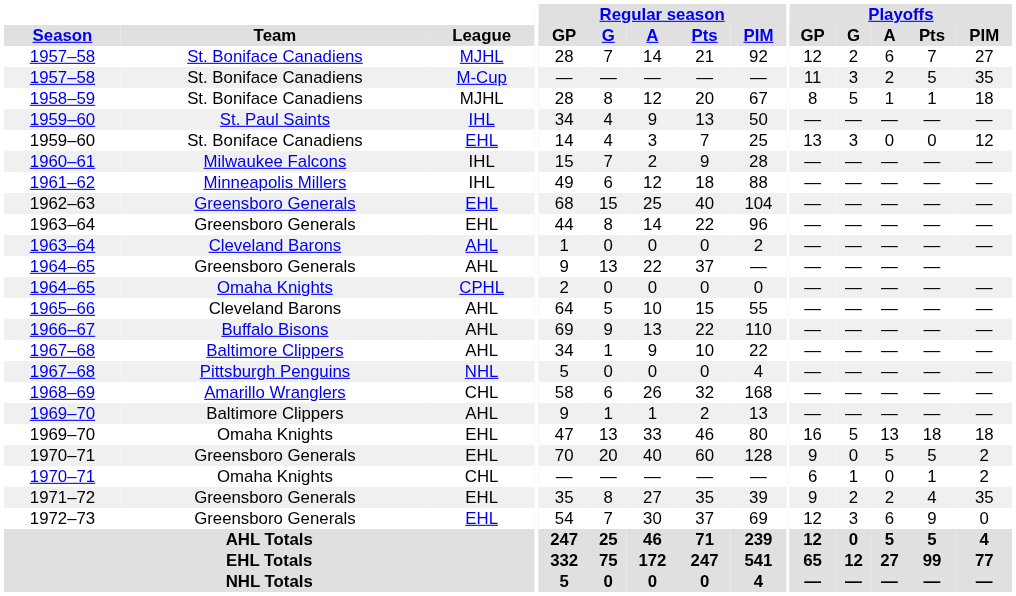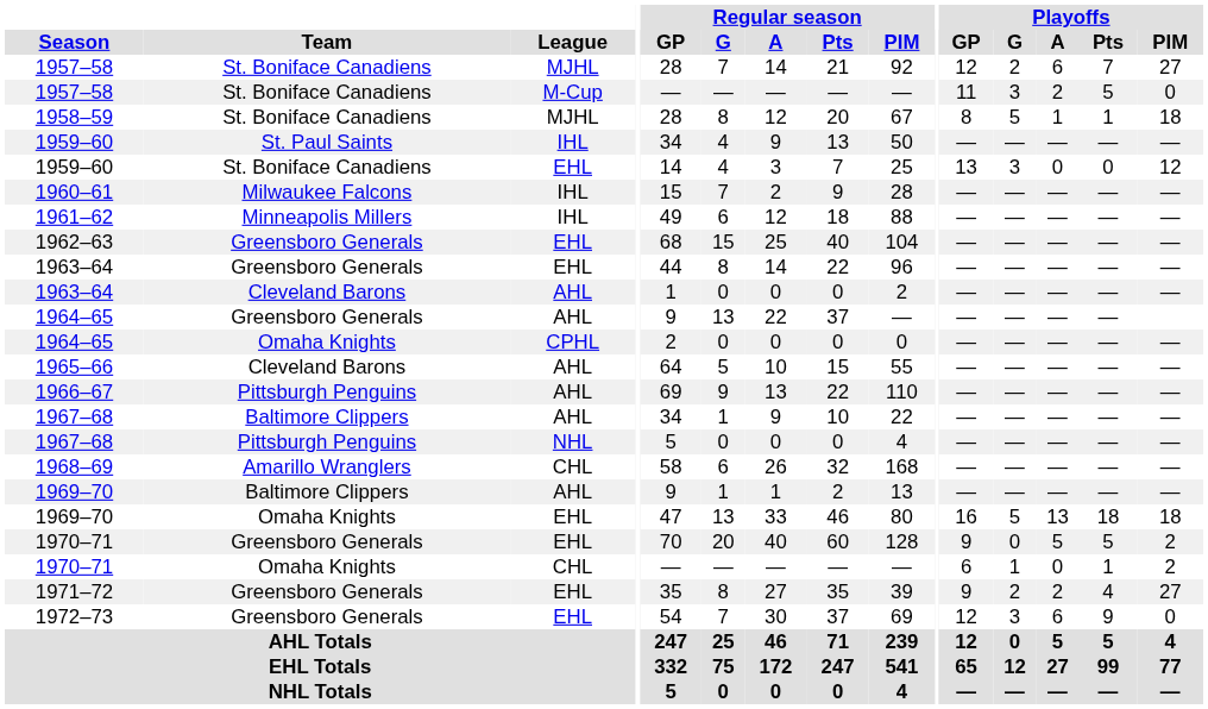1957–58 / M-Cup | Playoffs / PIM: 35 -> 0
1966–67 | Team: Buffalo Bisons -> Pittsburgh Penguins
1971–72 | Playoffs / PIM: 35 -> 27
